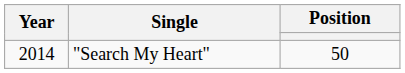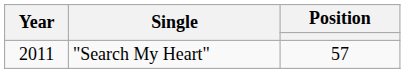"Search My Heart" | Year: 2014 -> 2011
"Search My Heart" | column 3: 50 -> 57
